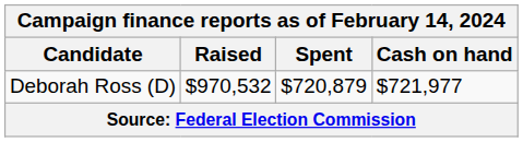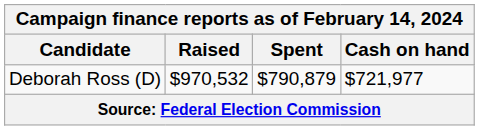Deborah Ross (D) | Spent: $720,879 -> $790,879
